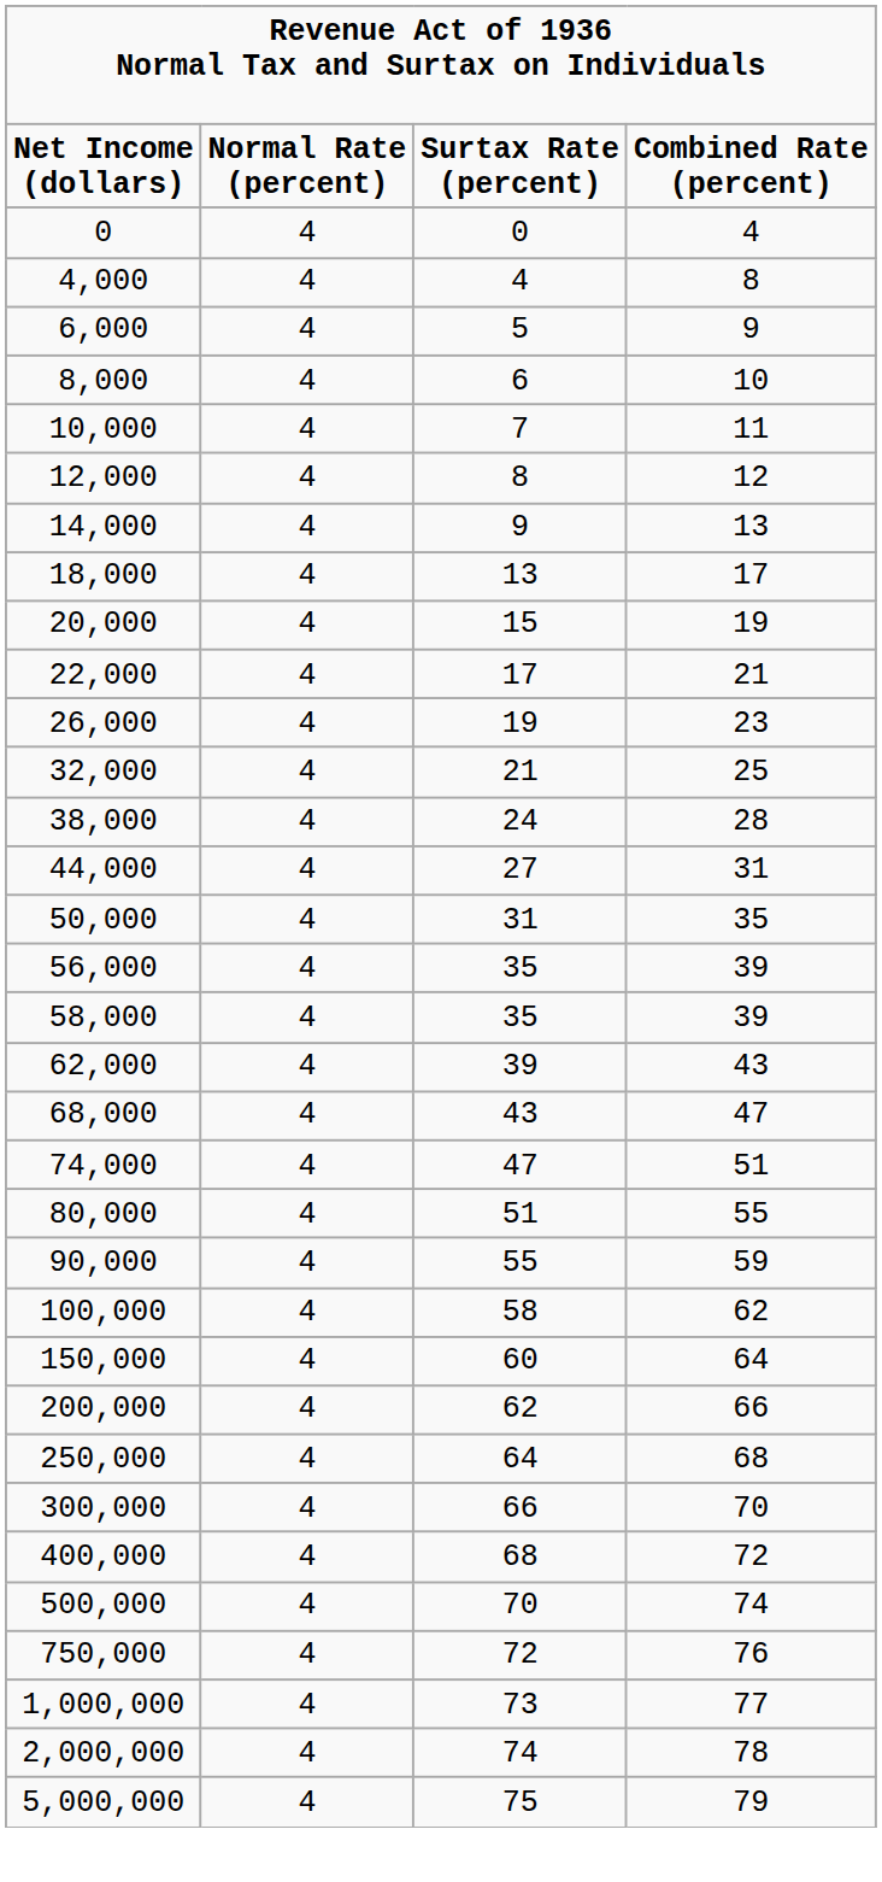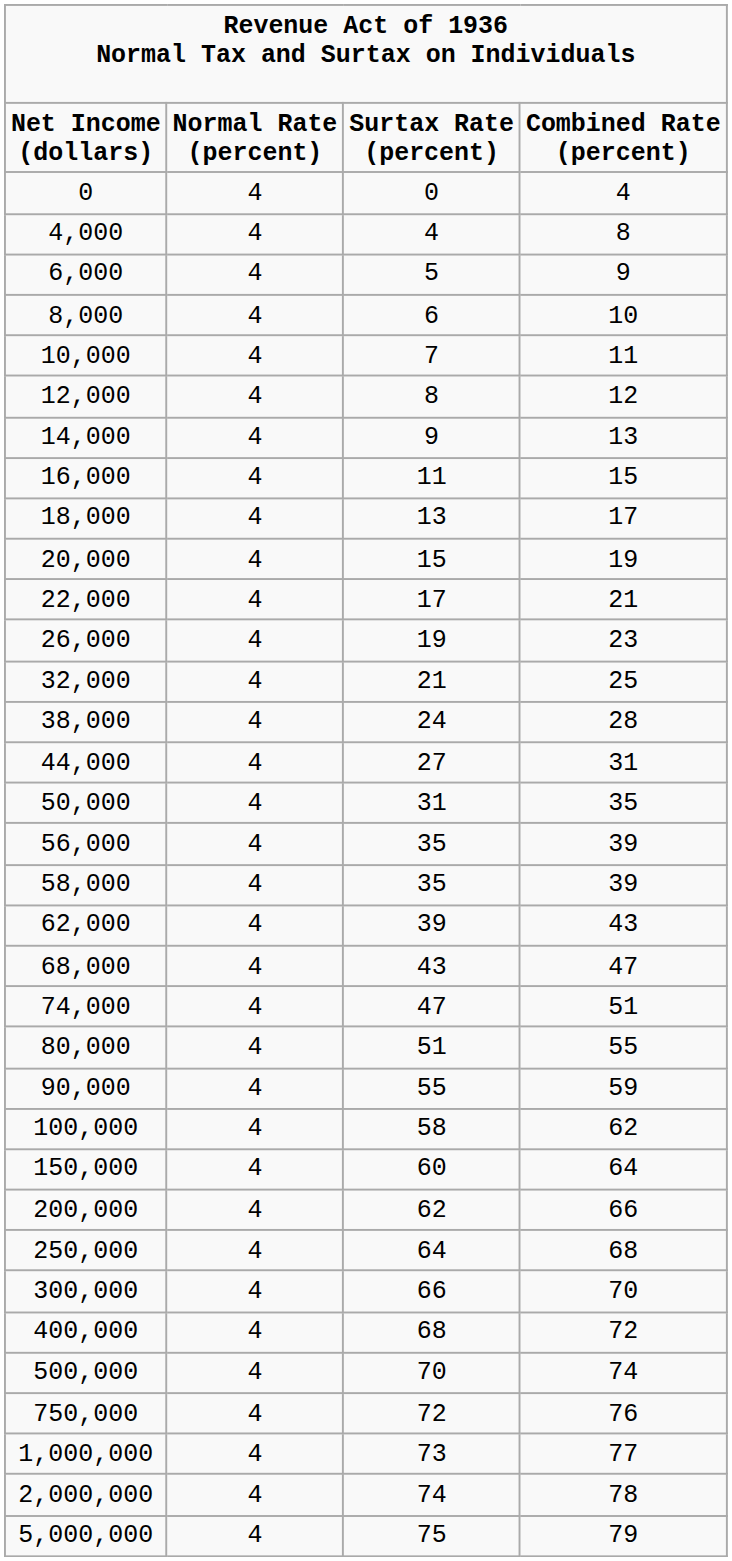+ row: 16,000 | 4 | 11 | 15
